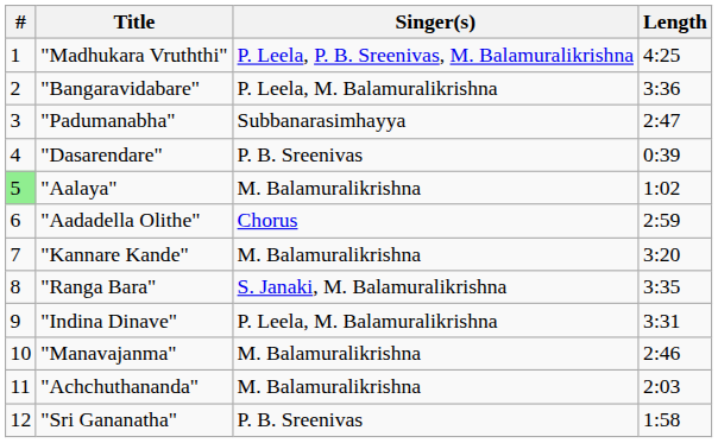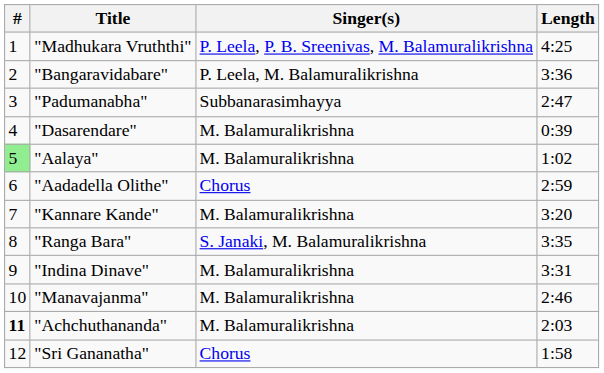"Dasarendare" | Singer(s): P. B. Sreenivas -> M. Balamuralikrishna
"Indina Dinave" | Singer(s): P. Leela, M. Balamuralikrishna -> M. Balamuralikrishna
"Achchuthananda" | #: normal -> bold
"Sri Gananatha" | Singer(s): P. B. Sreenivas -> Chorus
